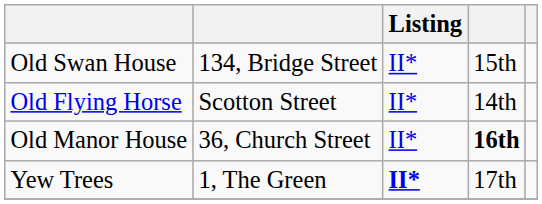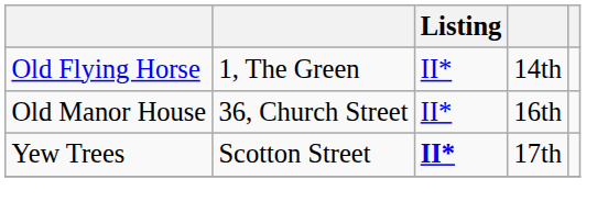- row: Old Swan House | 134, Bridge Street | II* | 15th
Old Flying Horse | column 2: Scotton Street -> 1, The Green
Old Manor House | column 4: bold -> normal
Yew Trees | column 2: 1, The Green -> Scotton Street
